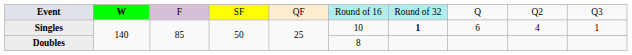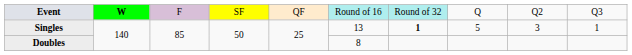Singles | column 6: 10 -> 13
Singles | column 8: 6 -> 5
Singles | column 9: 4 -> 3
